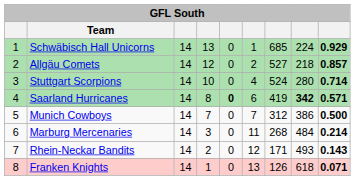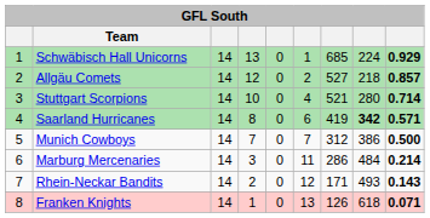Stuttgart Scorpions | column 7: 524 -> 521
Saarland Hurricanes | column 5: bold -> normal
Marburg Mercenaries | column 7: 268 -> 286
